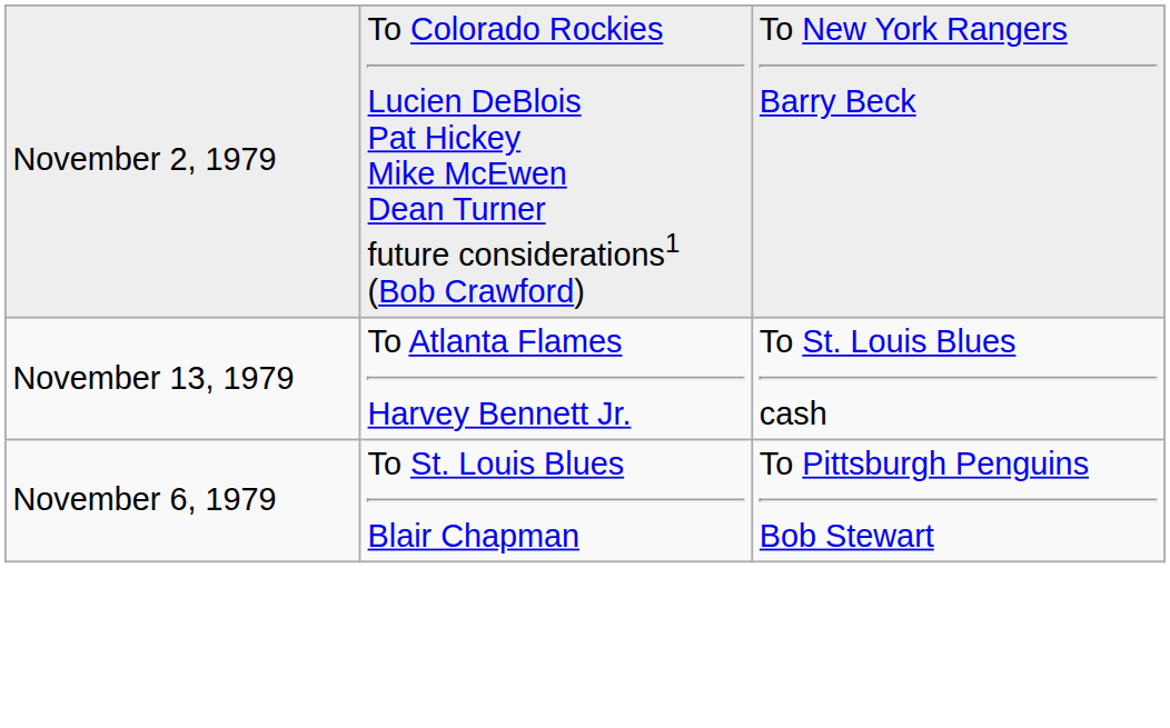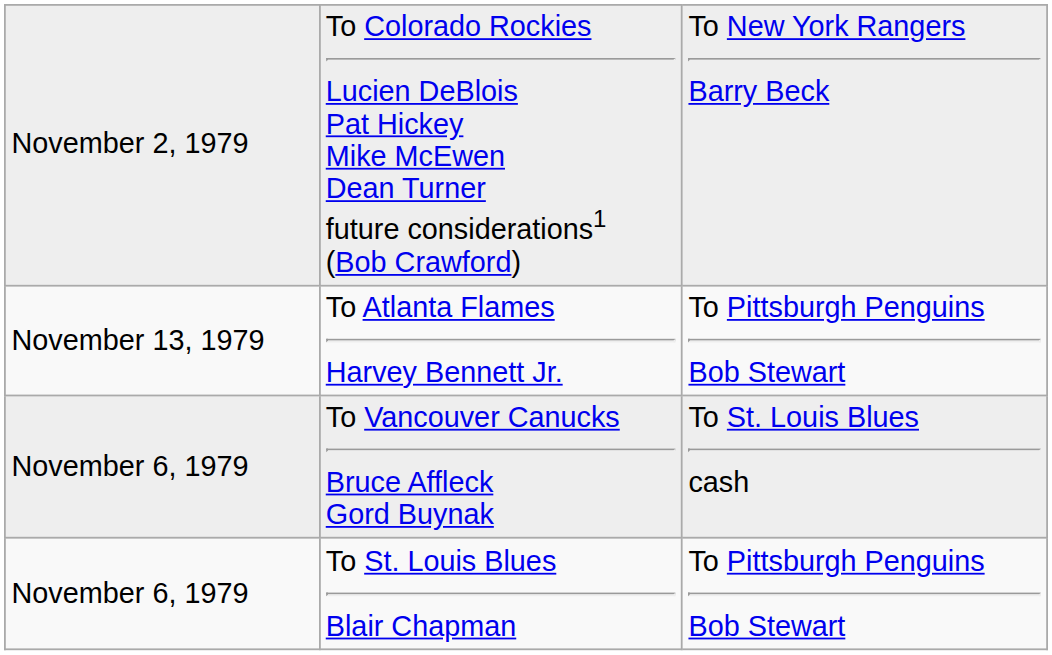To Atlanta Flames Harvey Bennett Jr. | column 3: To St. Louis Blues cash -> To Pittsburgh Penguins Bob Stewart
+ row: November 6, 1979 | To Vancouver Canucks Bruce Affleck Gord Buynak | To St. Louis Blues cash
